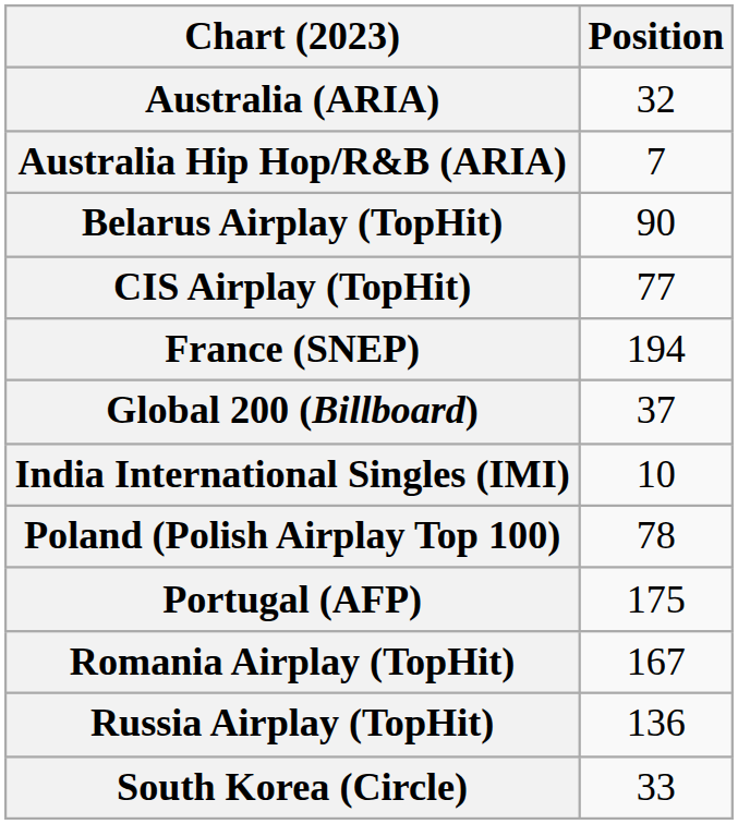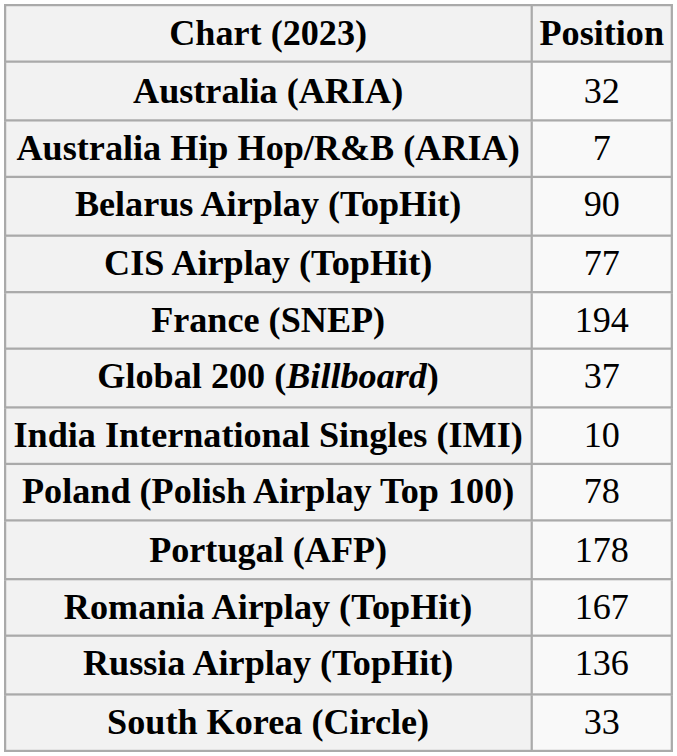Portugal (AFP) | Position: 175 -> 178
